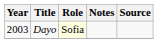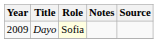Dayo | Year: 2003 -> 2009
